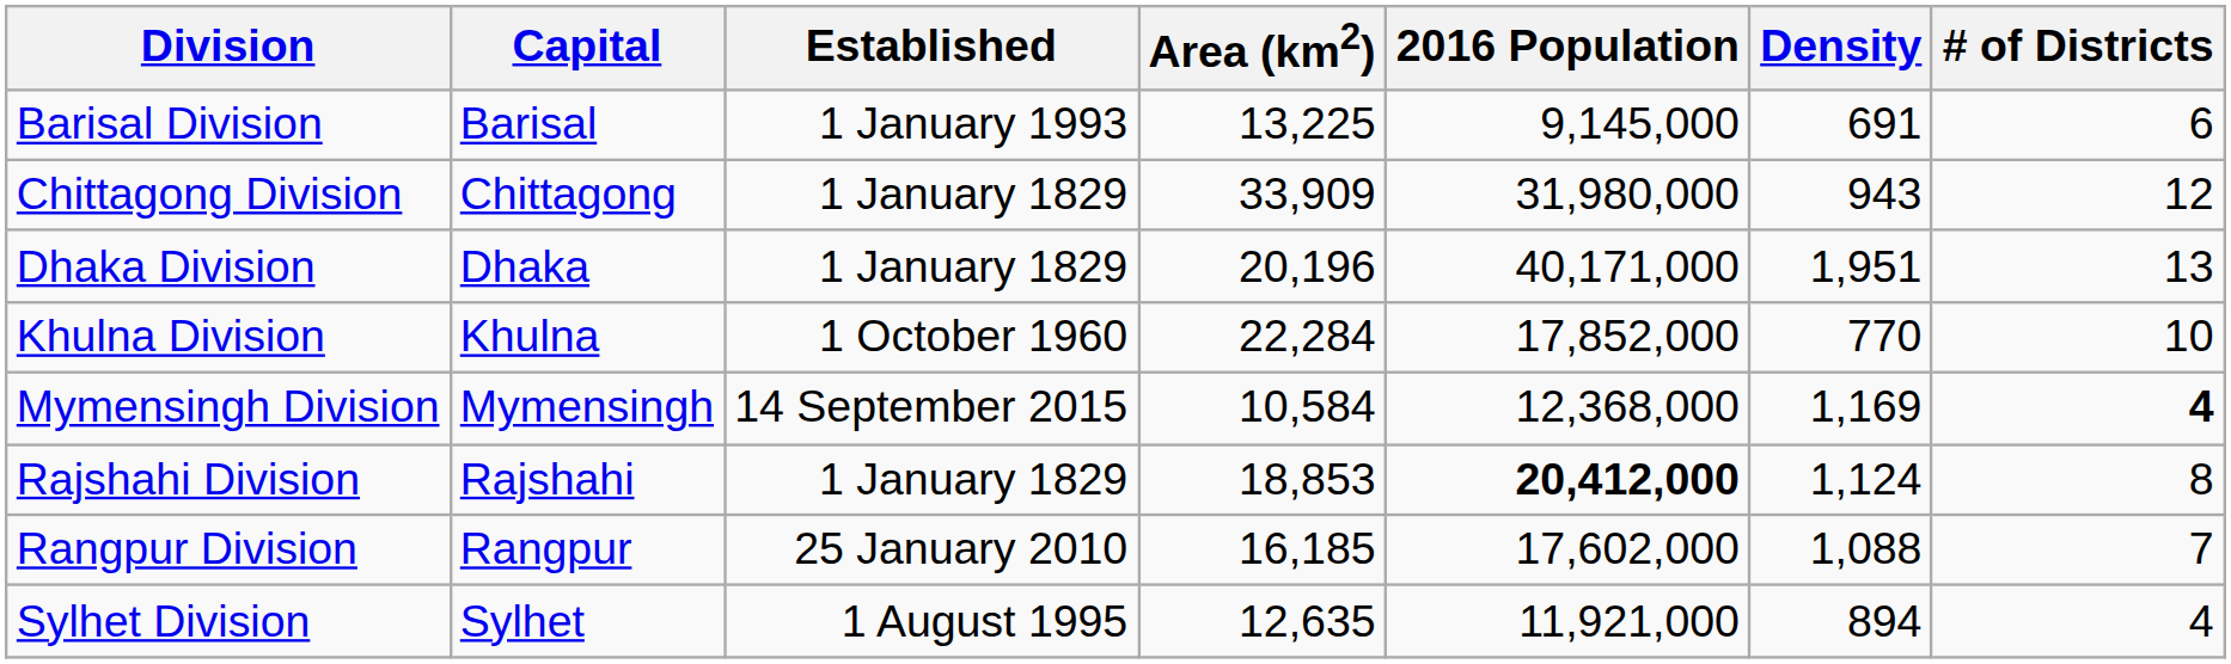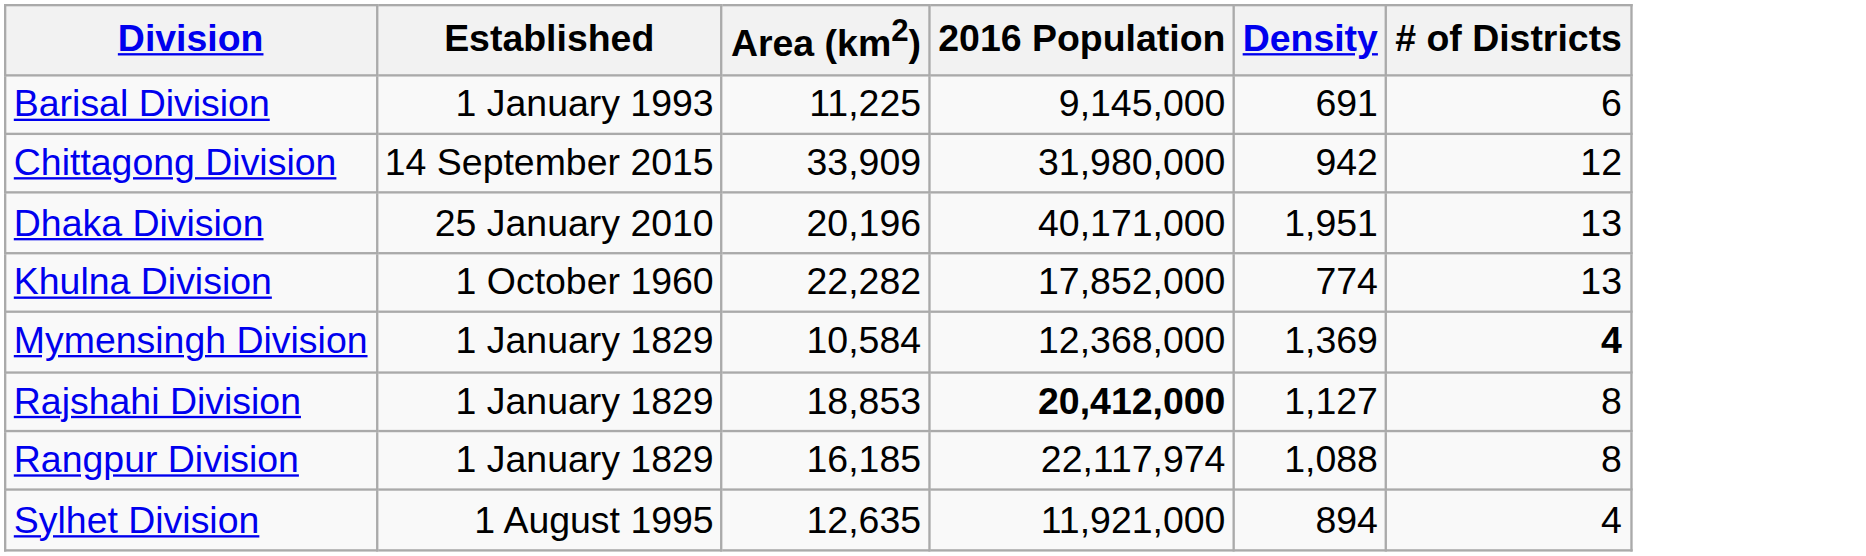- column: Capital | Barisal | Chittagong | Dhaka | Khulna | Mymensingh | Rajshahi | Rangpur | Sylhet
Barisal Division | Area (km2): 13,225 -> 11,225
Chittagong Division | Established: 1 January 1829 -> 14 September 2015
Chittagong Division | Density: 943 -> 942
Dhaka Division | Established: 1 January 1829 -> 25 January 2010
Khulna Division | Area (km2): 22,284 -> 22,282
Khulna Division | Density: 770 -> 774
Khulna Division | # of Districts: 10 -> 13
Mymensingh Division | Established: 14 September 2015 -> 1 January 1829
Mymensingh Division | Density: 1,169 -> 1,369
Rajshahi Division | Density: 1,124 -> 1,127
Rangpur Division | Established: 25 January 2010 -> 1 January 1829
Rangpur Division | 2016 Population: 17,602,000 -> 22,117,974
Rangpur Division | # of Districts: 7 -> 8
